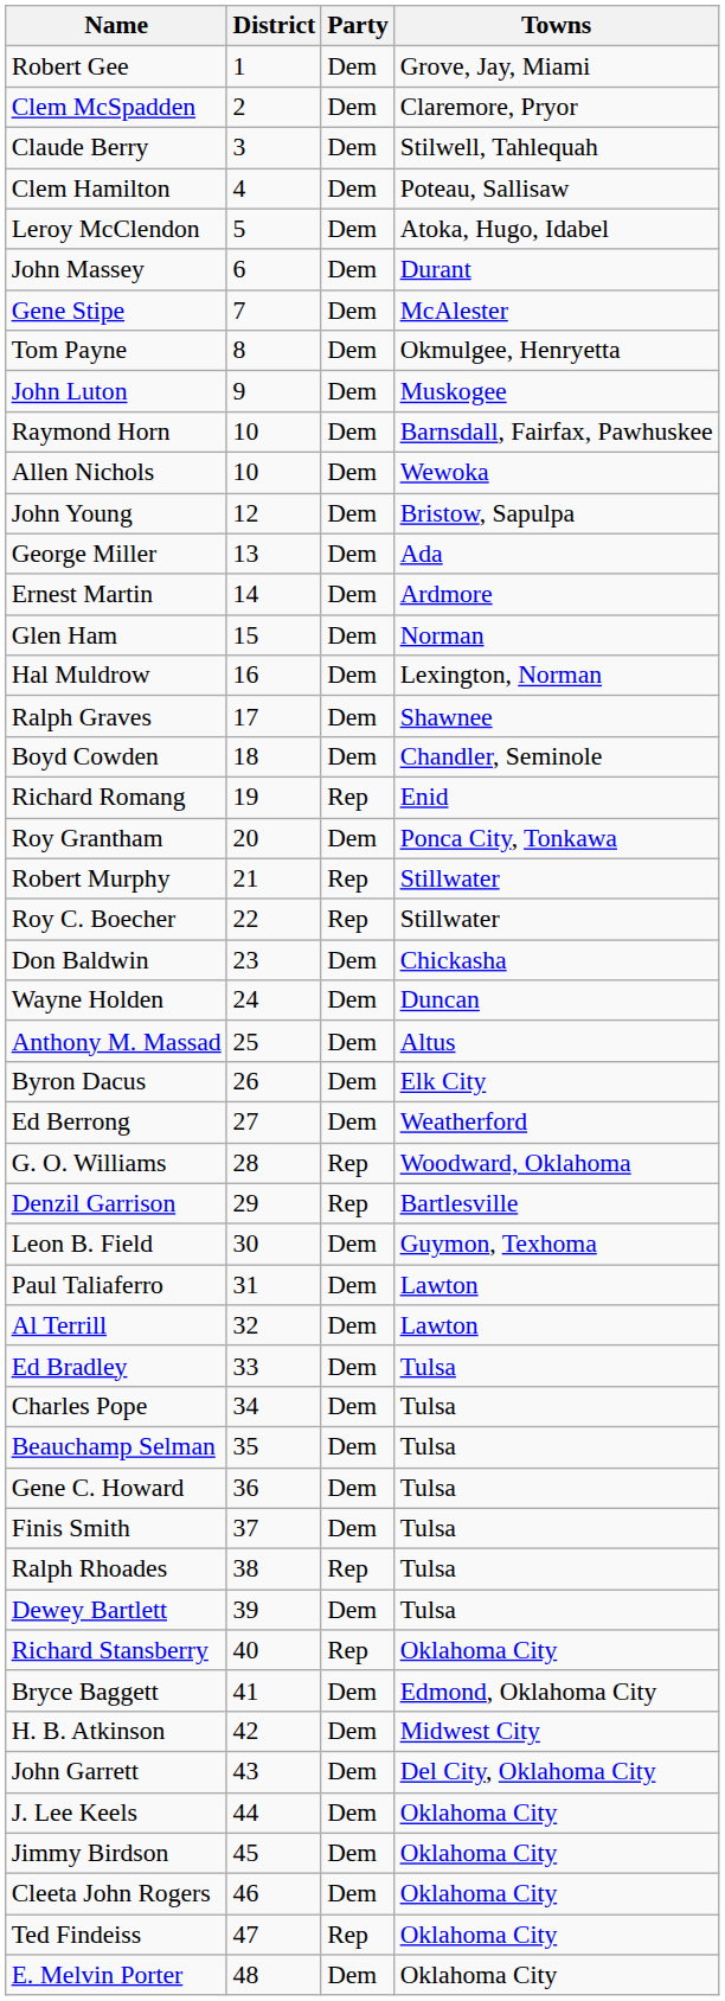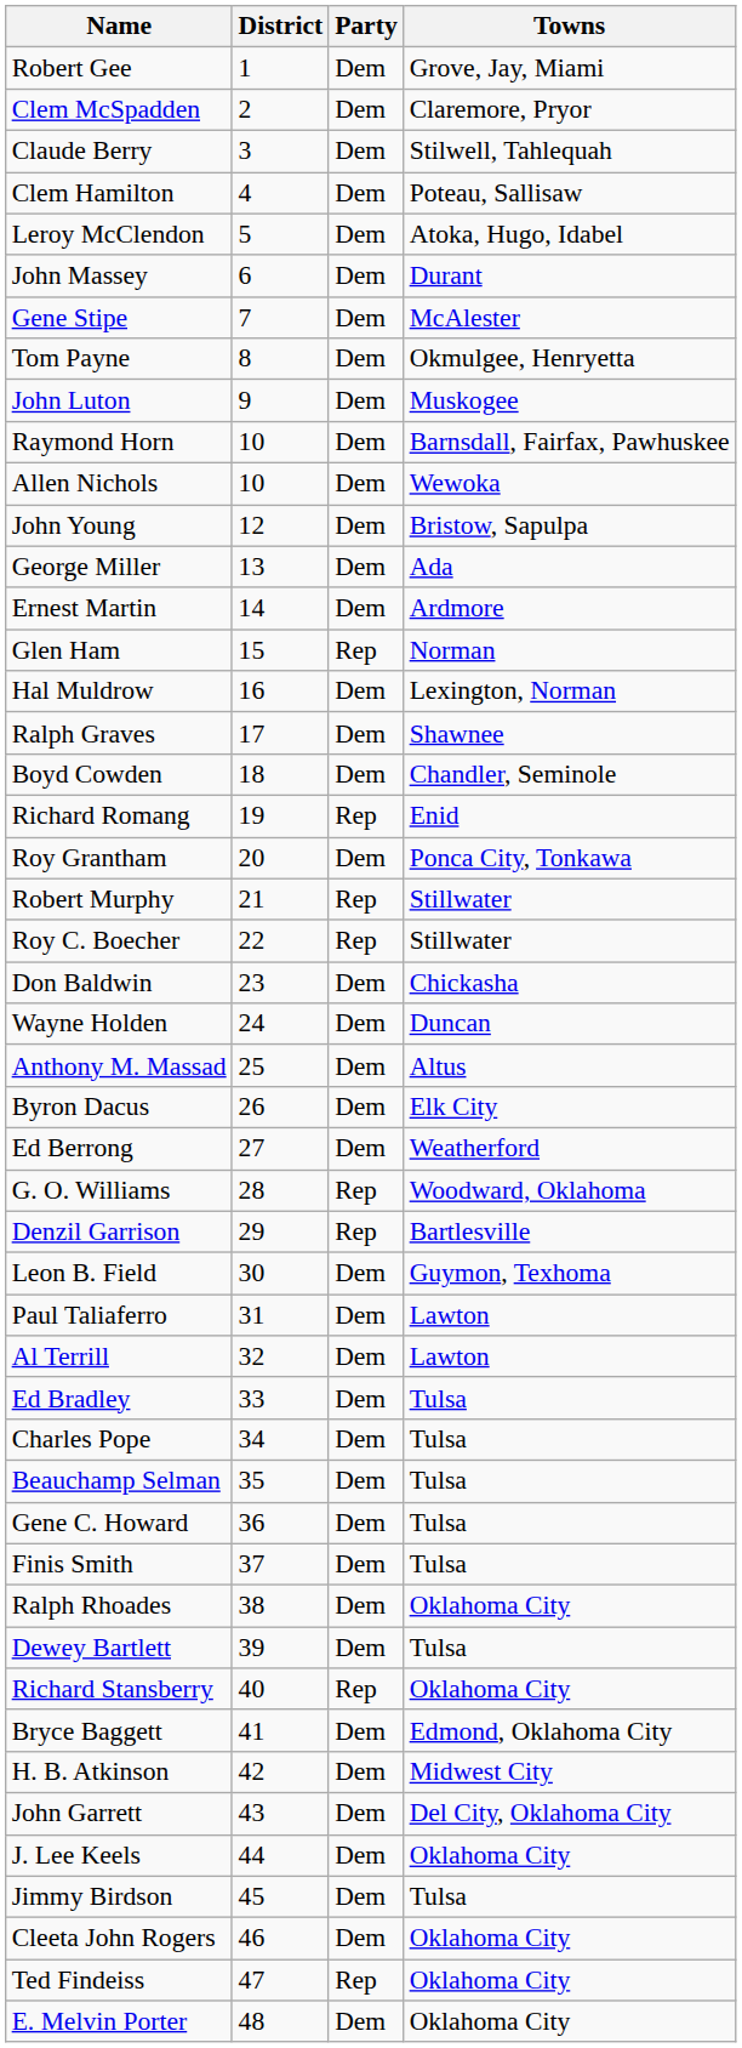Glen Ham | Party: Dem -> Rep
Ralph Rhoades | Party: Rep -> Dem
Ralph Rhoades | Towns: Tulsa -> Oklahoma City
Jimmy Birdson | Towns: Oklahoma City -> Tulsa
